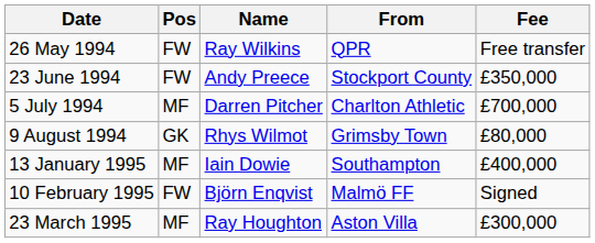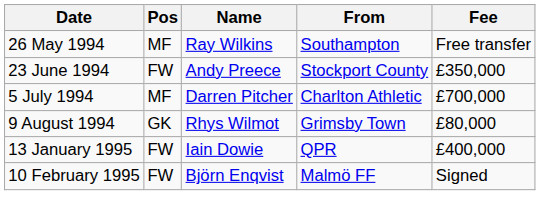26 May 1994 | Pos: FW -> MF
26 May 1994 | From: QPR -> Southampton
13 January 1995 | Pos: MF -> FW
13 January 1995 | From: Southampton -> QPR
- row: 23 March 1995 | MF | Ray Houghton | Aston Villa | £300,000
